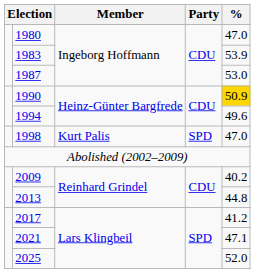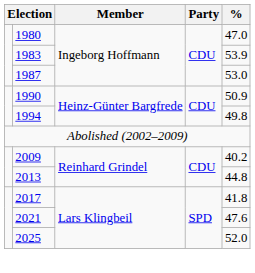1990 | %: gold background -> no background
1994 | %: 49.6 -> 49.8
- row: 1998 | Kurt Palis | SPD | 47.0
2017 | %: 41.2 -> 41.8
2021 | %: 47.1 -> 47.6
